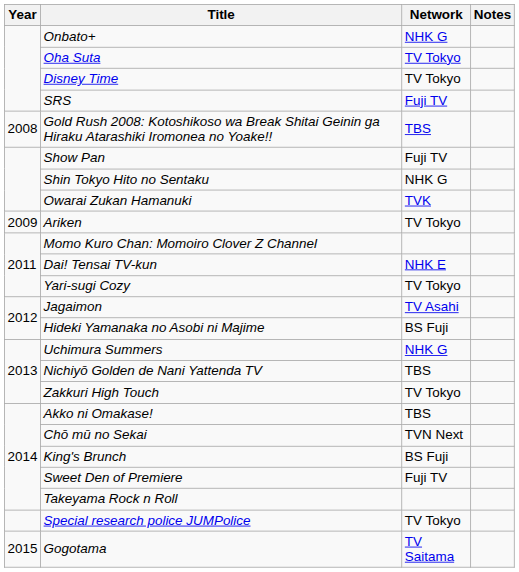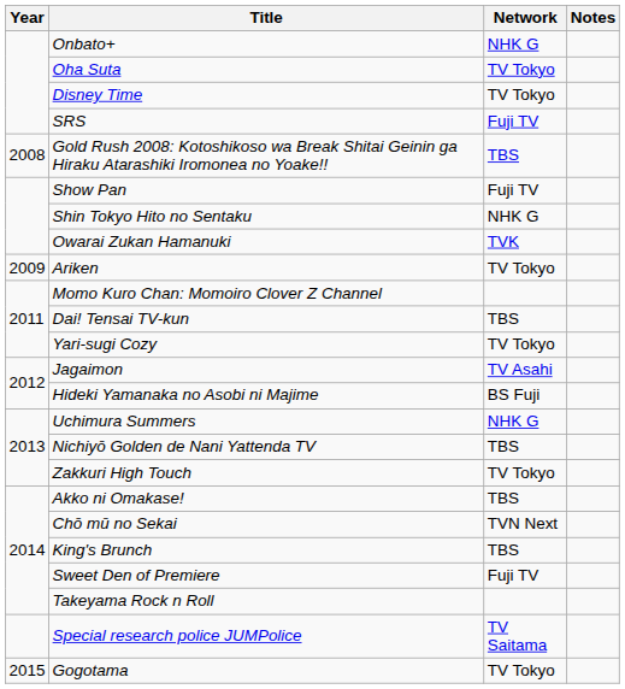Dai! Tensai TV-kun | Network: NHK E -> TBS
King's Brunch | Network: BS Fuji -> TBS
Special research police JUMPolice | Network: TV Tokyo -> TV Saitama
Gogotama | Network: TV Saitama -> TV Tokyo
